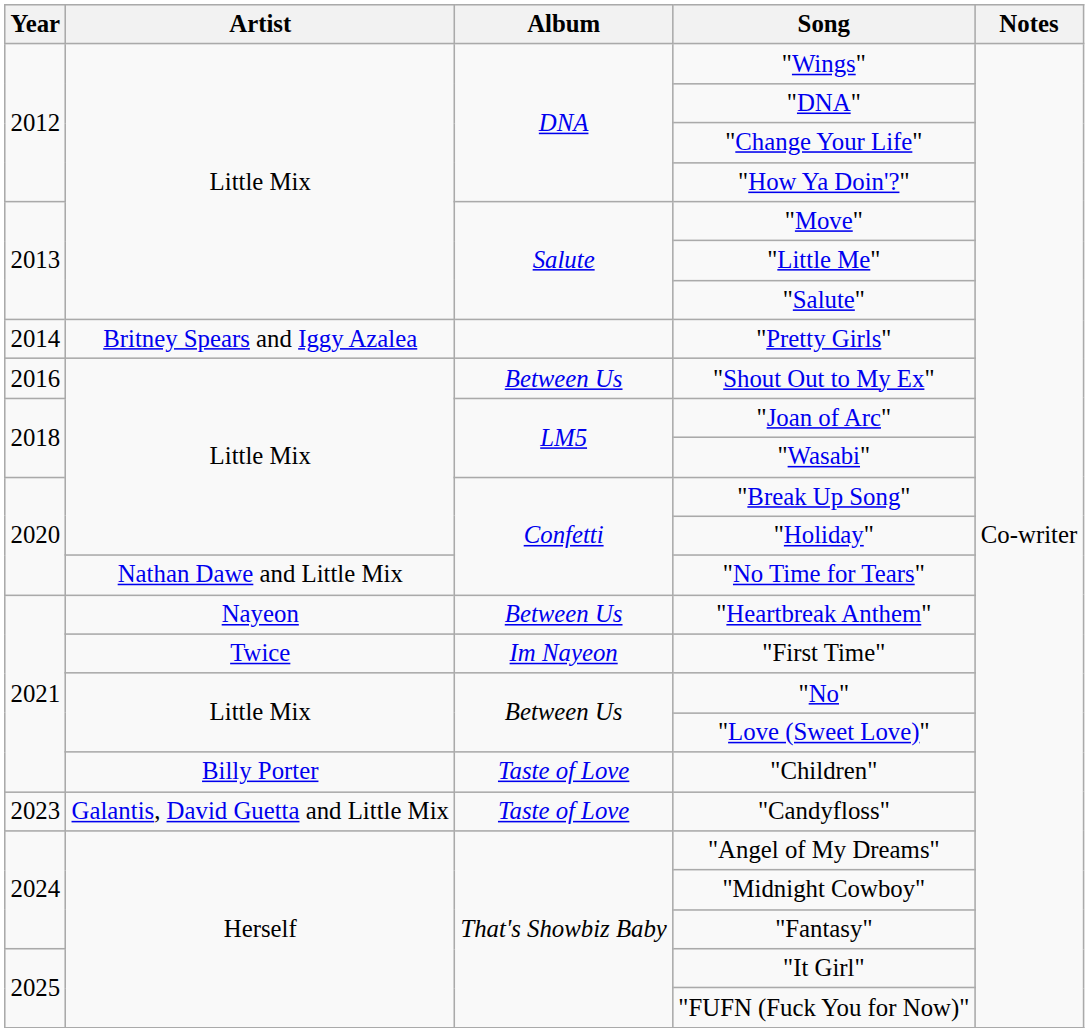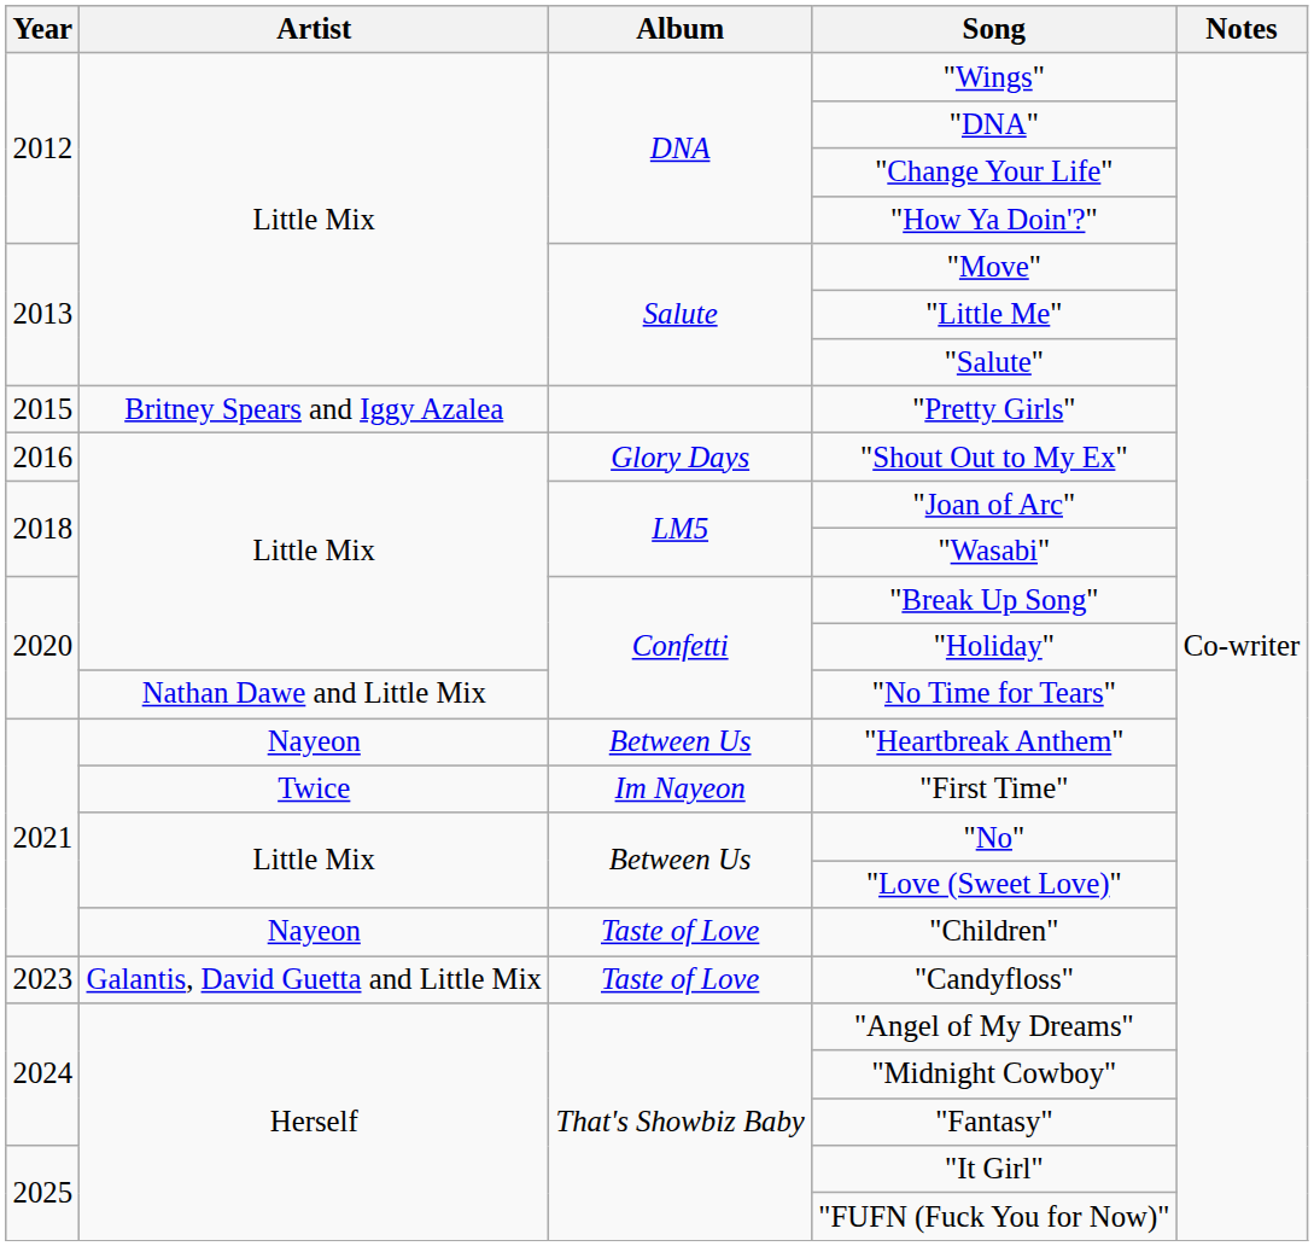"Pretty Girls" | Year: 2014 -> 2015
"Shout Out to My Ex" | Album: Between Us -> Glory Days
"Children" | Artist: Billy Porter -> Nayeon
